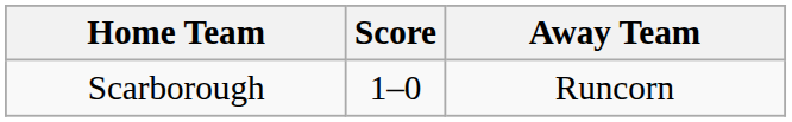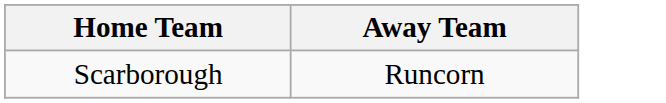- column: Score | 1–0
